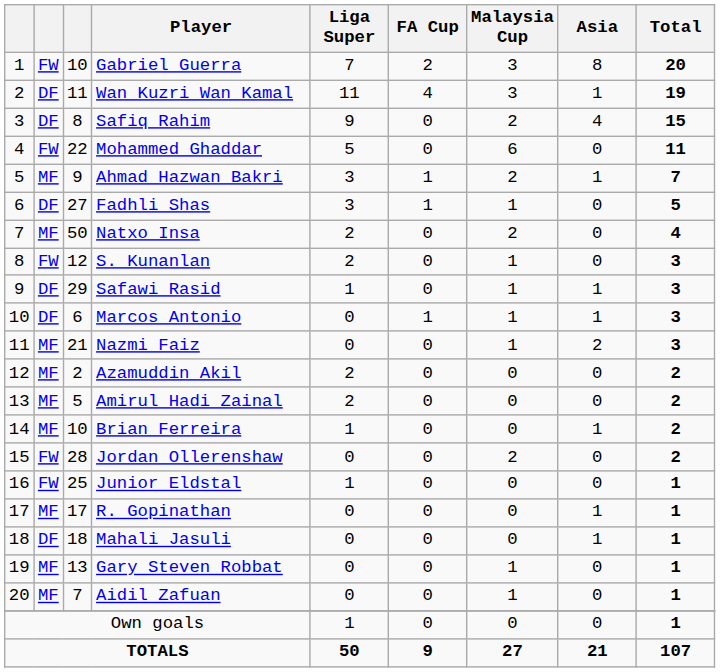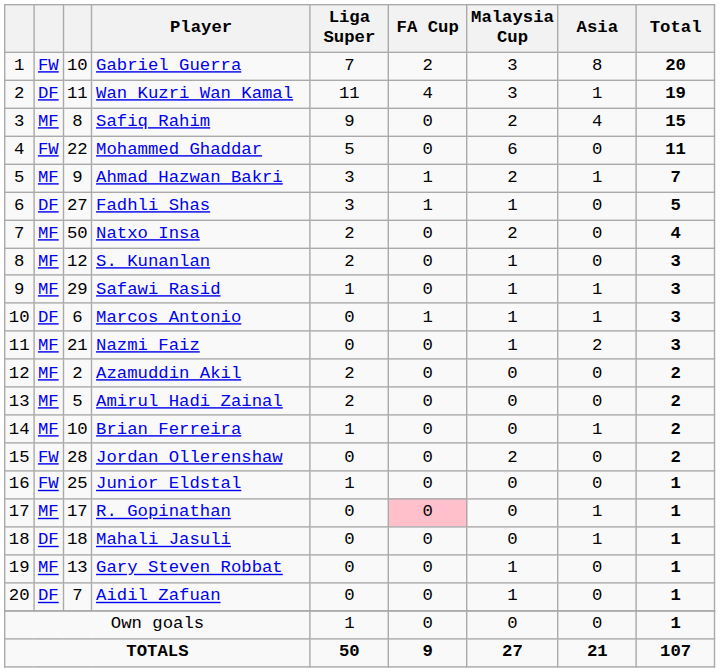Safiq Rahim | column 2: DF -> MF
S. Kunanlan | column 2: FW -> MF
Safawi Rasid | column 2: DF -> MF
R. Gopinathan | FA Cup: no background -> pink background
Aidil Zafuan | column 2: MF -> DF
